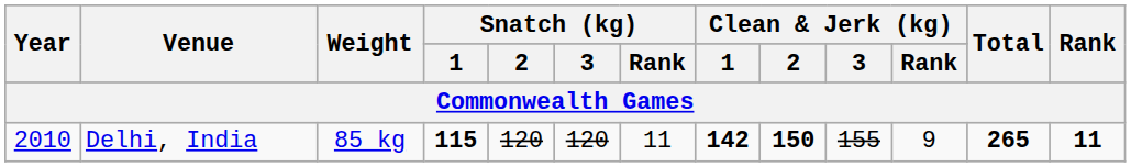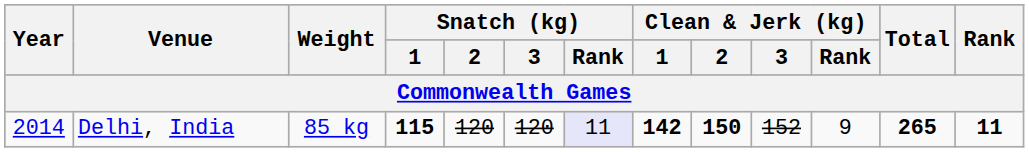Delhi, India | Year: 2010 -> 2014
Delhi, India | Snatch (kg) / Rank: no background -> lavender background
Delhi, India | Clean & Jerk (kg) / 3: 155 -> 152
